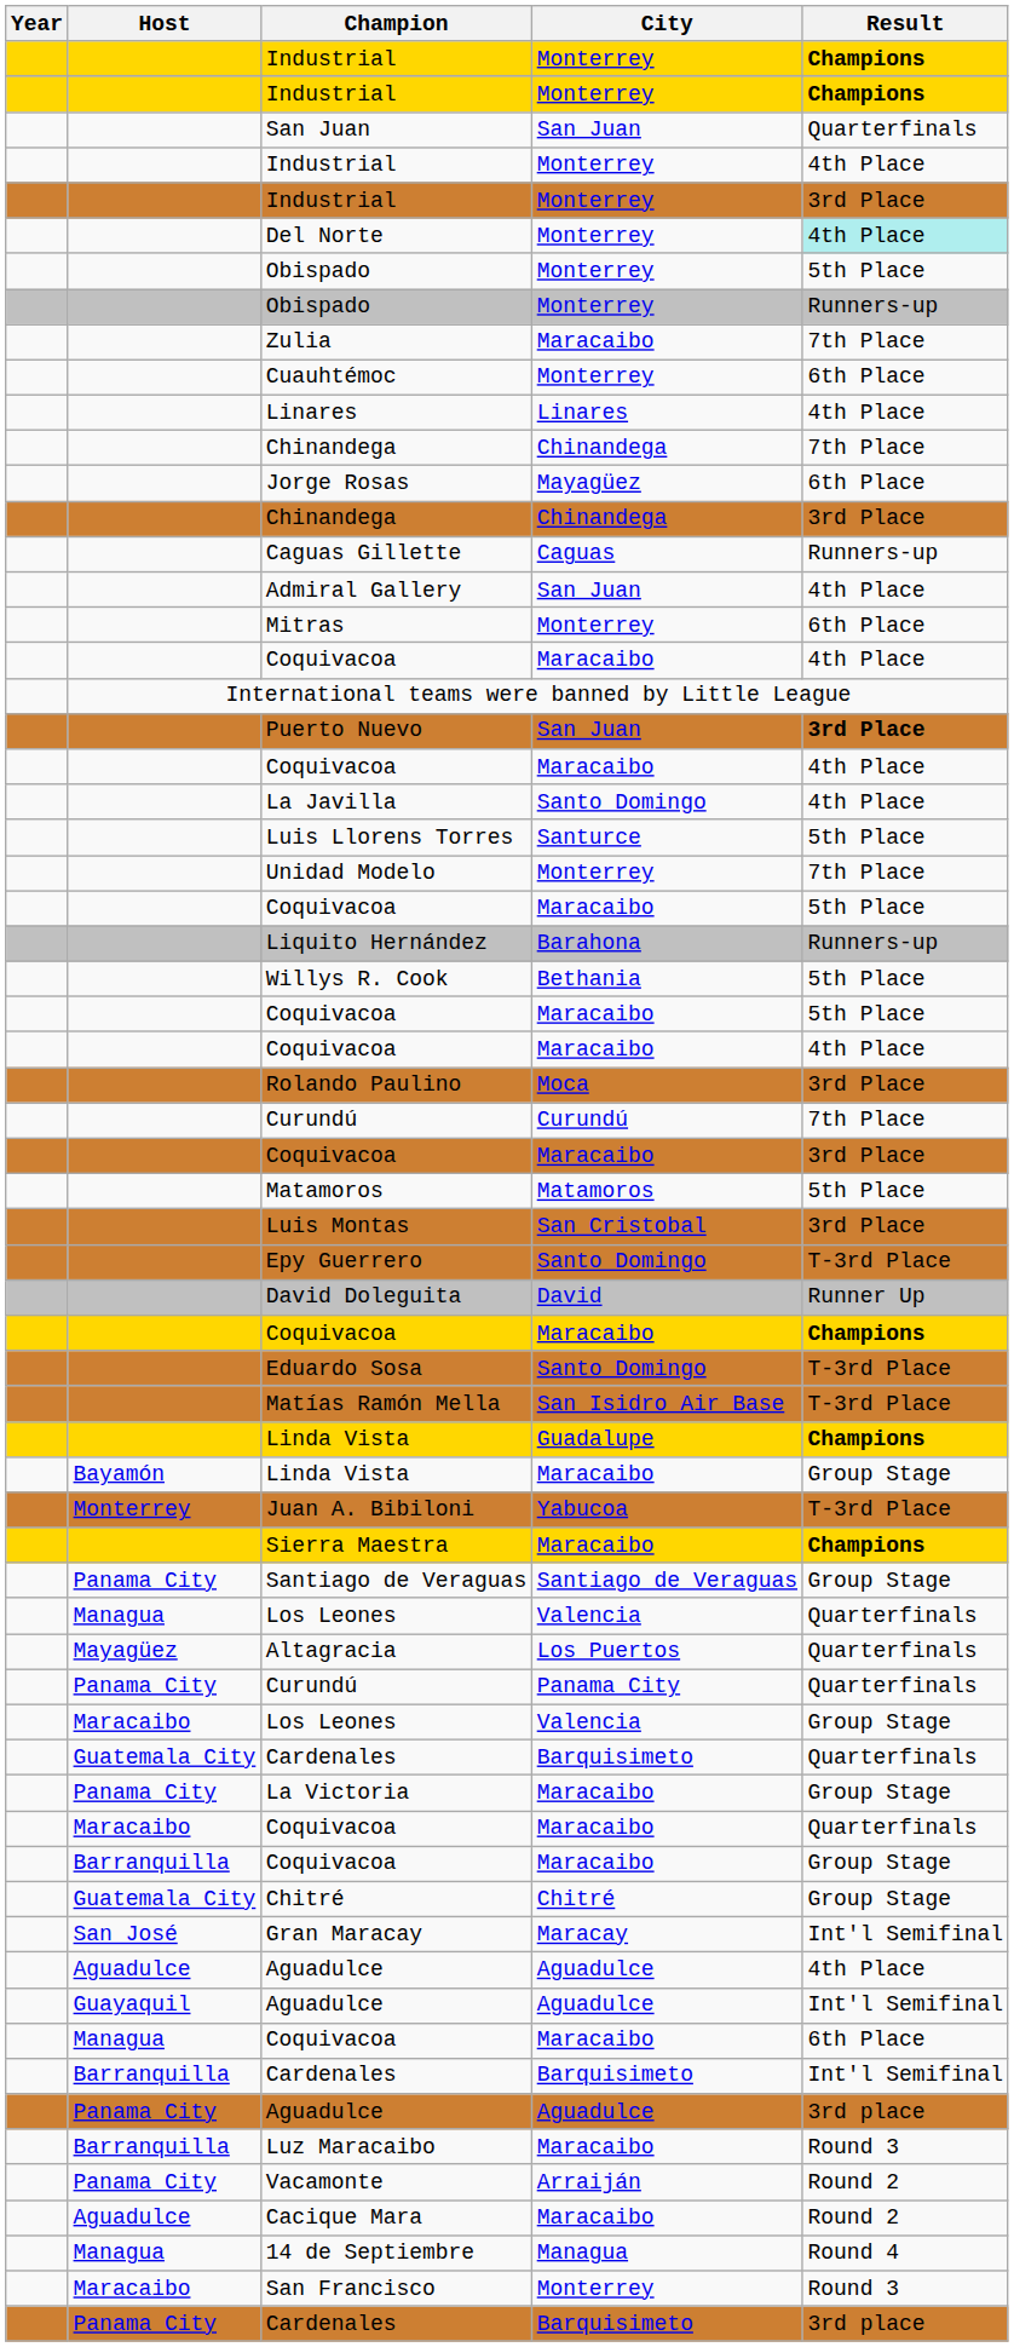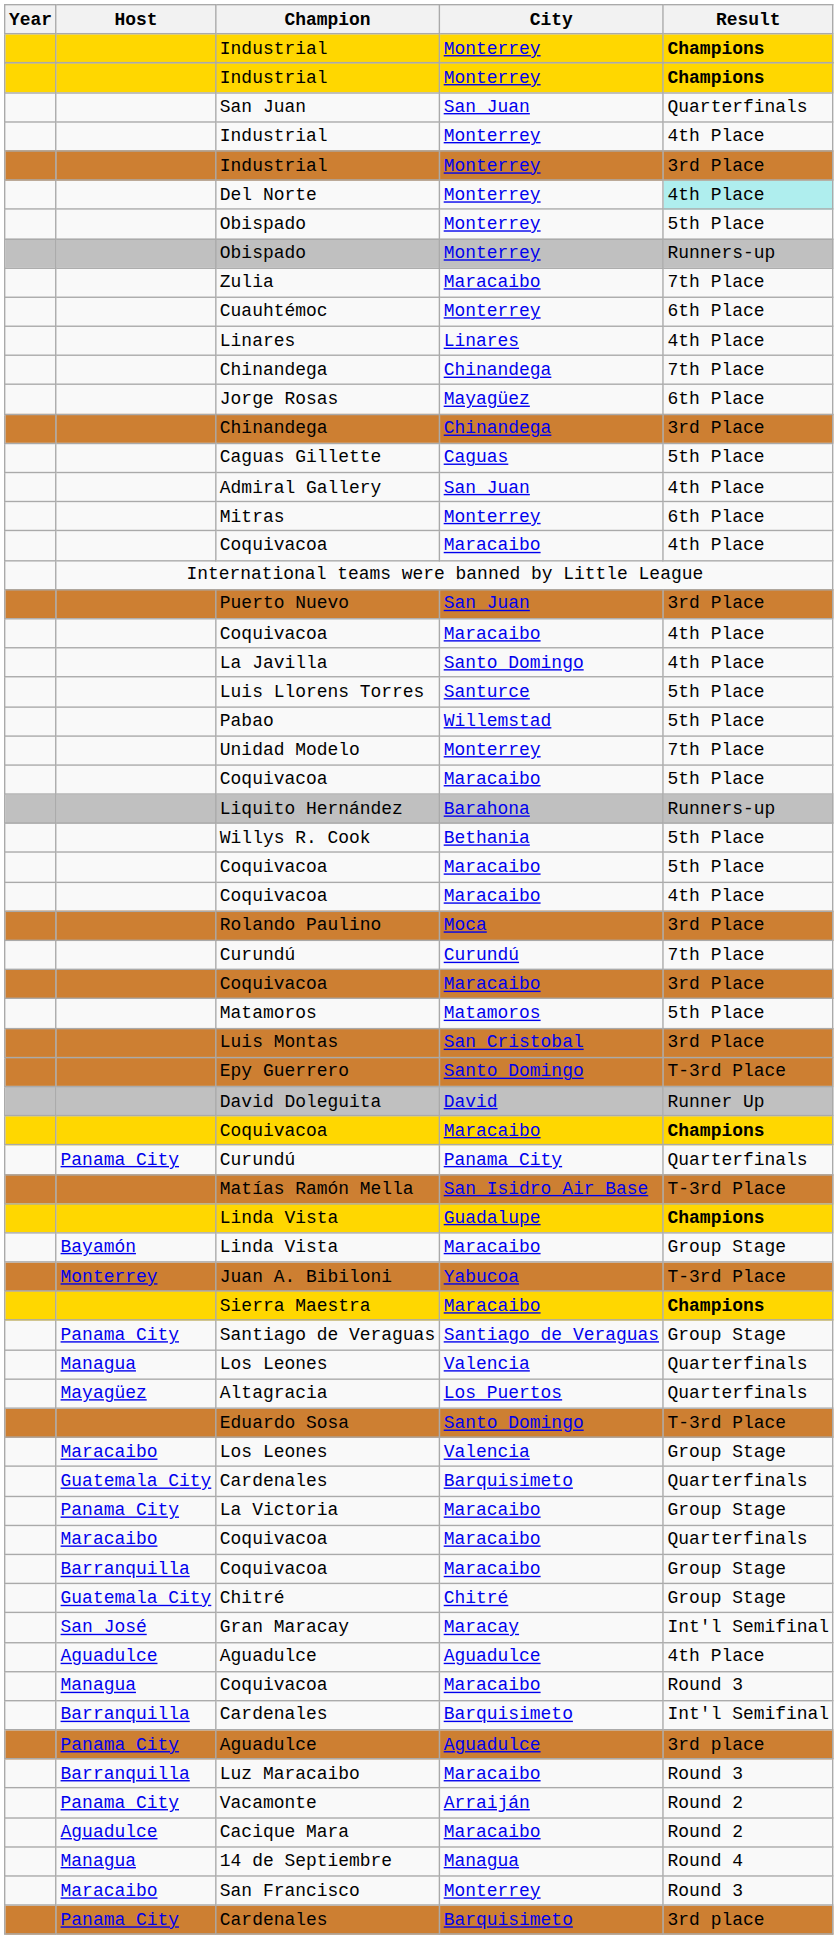Caguas Gillette | Result: Runners-up -> 5th Place
Puerto Nuevo | Result: bold -> normal
+ row: Pabao | Willemstad | 5th Place
rows swapped: Eduardo Sosa <-> Panama City / Curundú
- row: Guayaquil | Aguadulce | Aguadulce | Int'l Semifinal
Managua / Coquivacoa | Result: 6th Place -> Round 3
